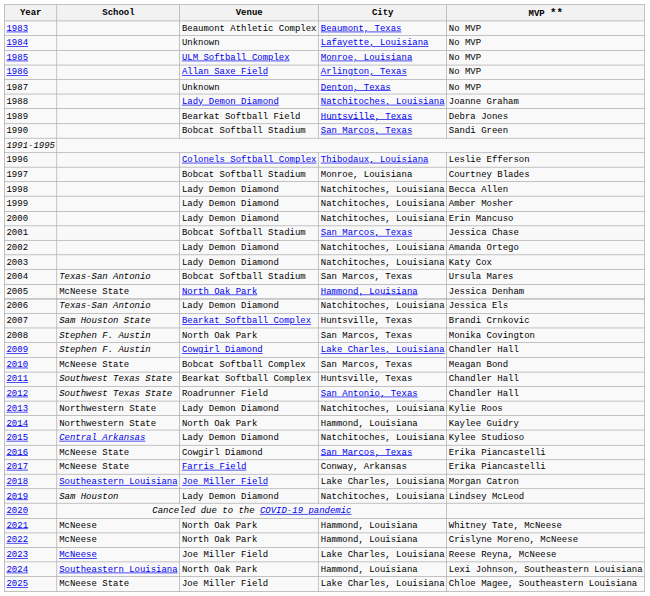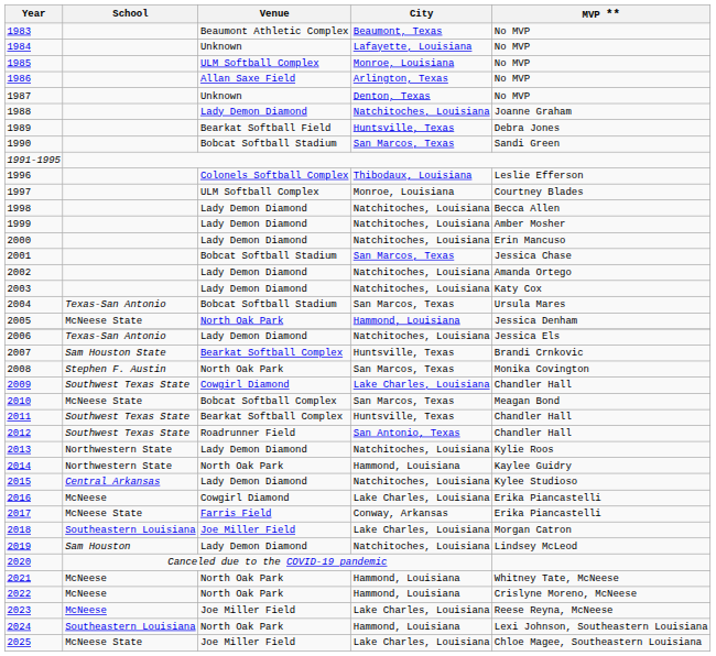1997 | Venue: Bobcat Softball Stadium -> ULM Softball Complex
2009 | School: Stephen F. Austin -> Southwest Texas State
2016 | School: McNeese State -> McNeese
2016 | City: San Marcos, Texas -> Lake Charles, Louisiana
